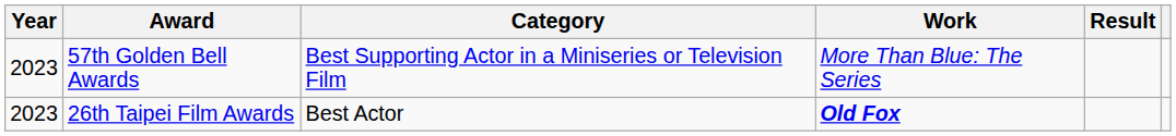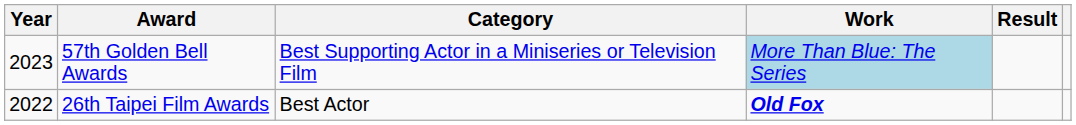57th Golden Bell Awards | Work: no background -> lightblue background
26th Taipei Film Awards | Year: 2023 -> 2022
